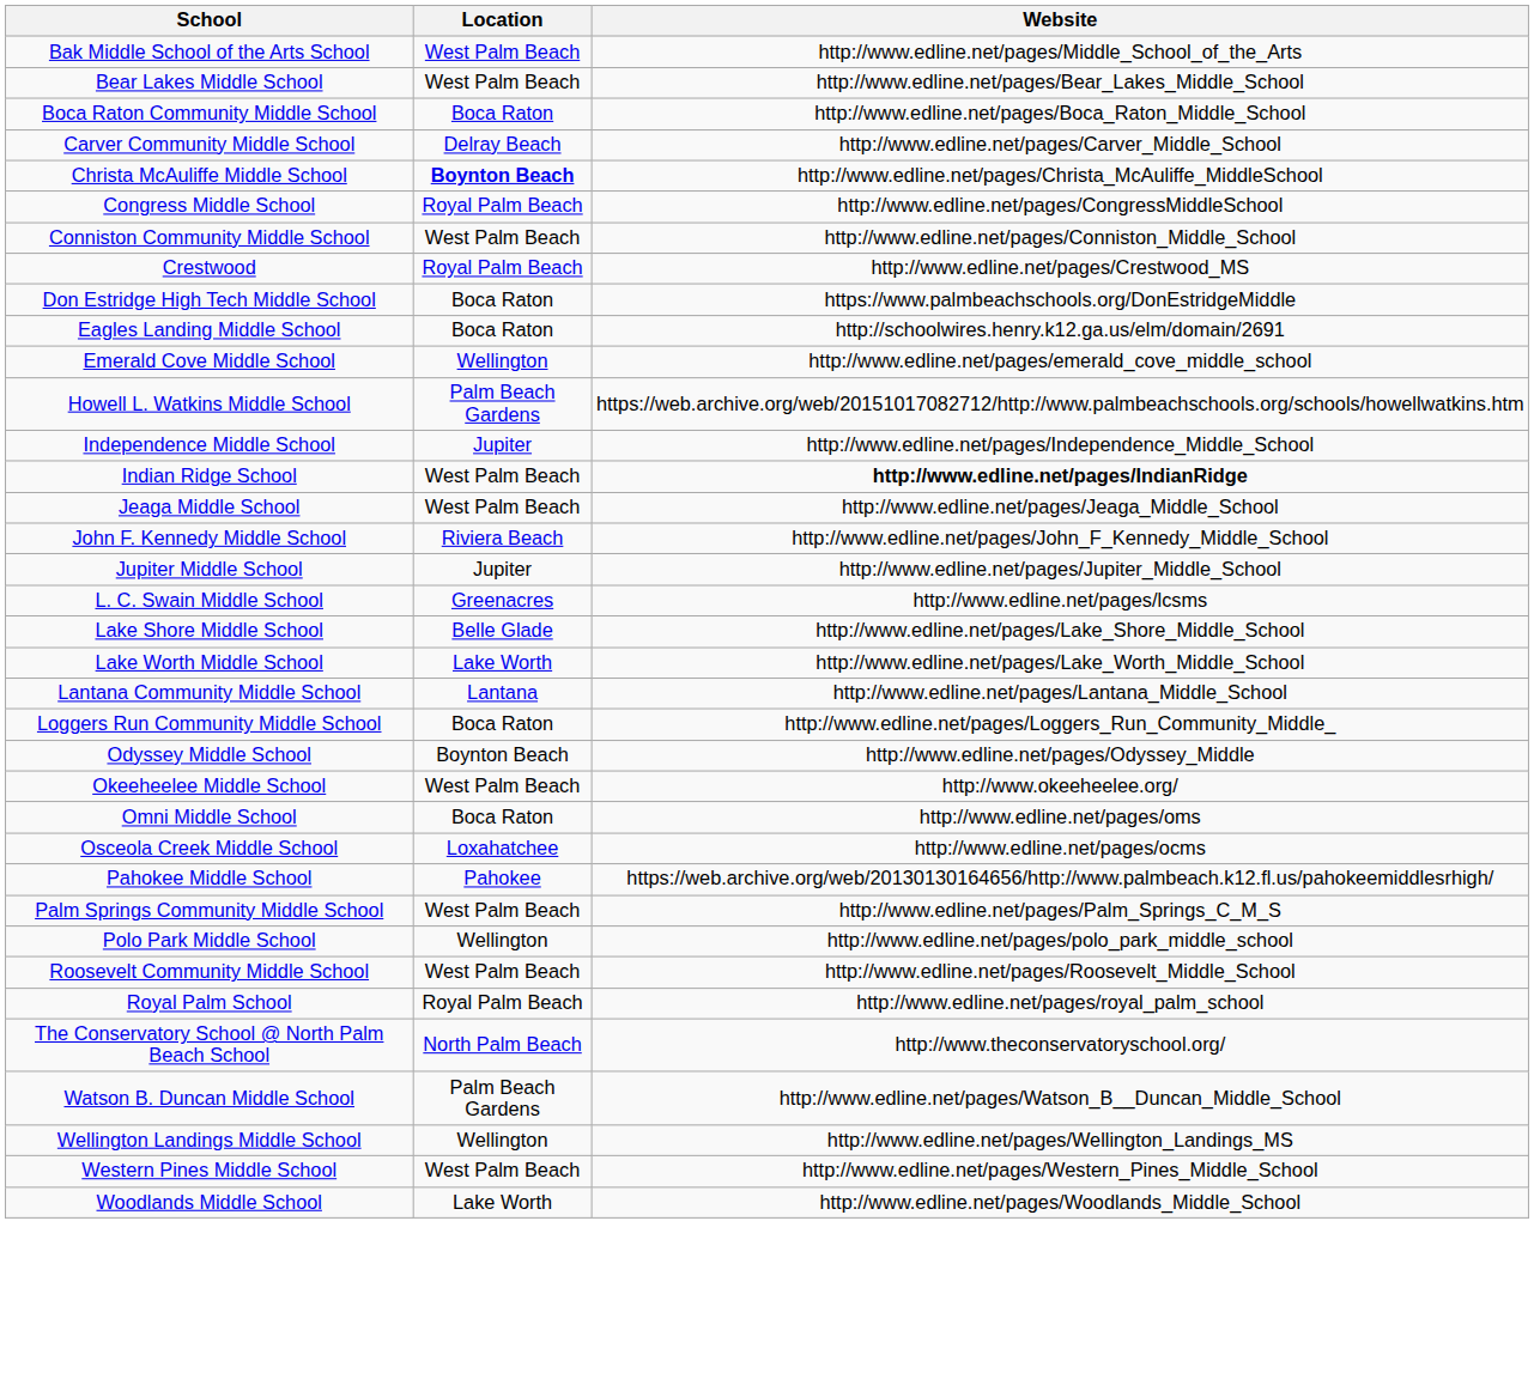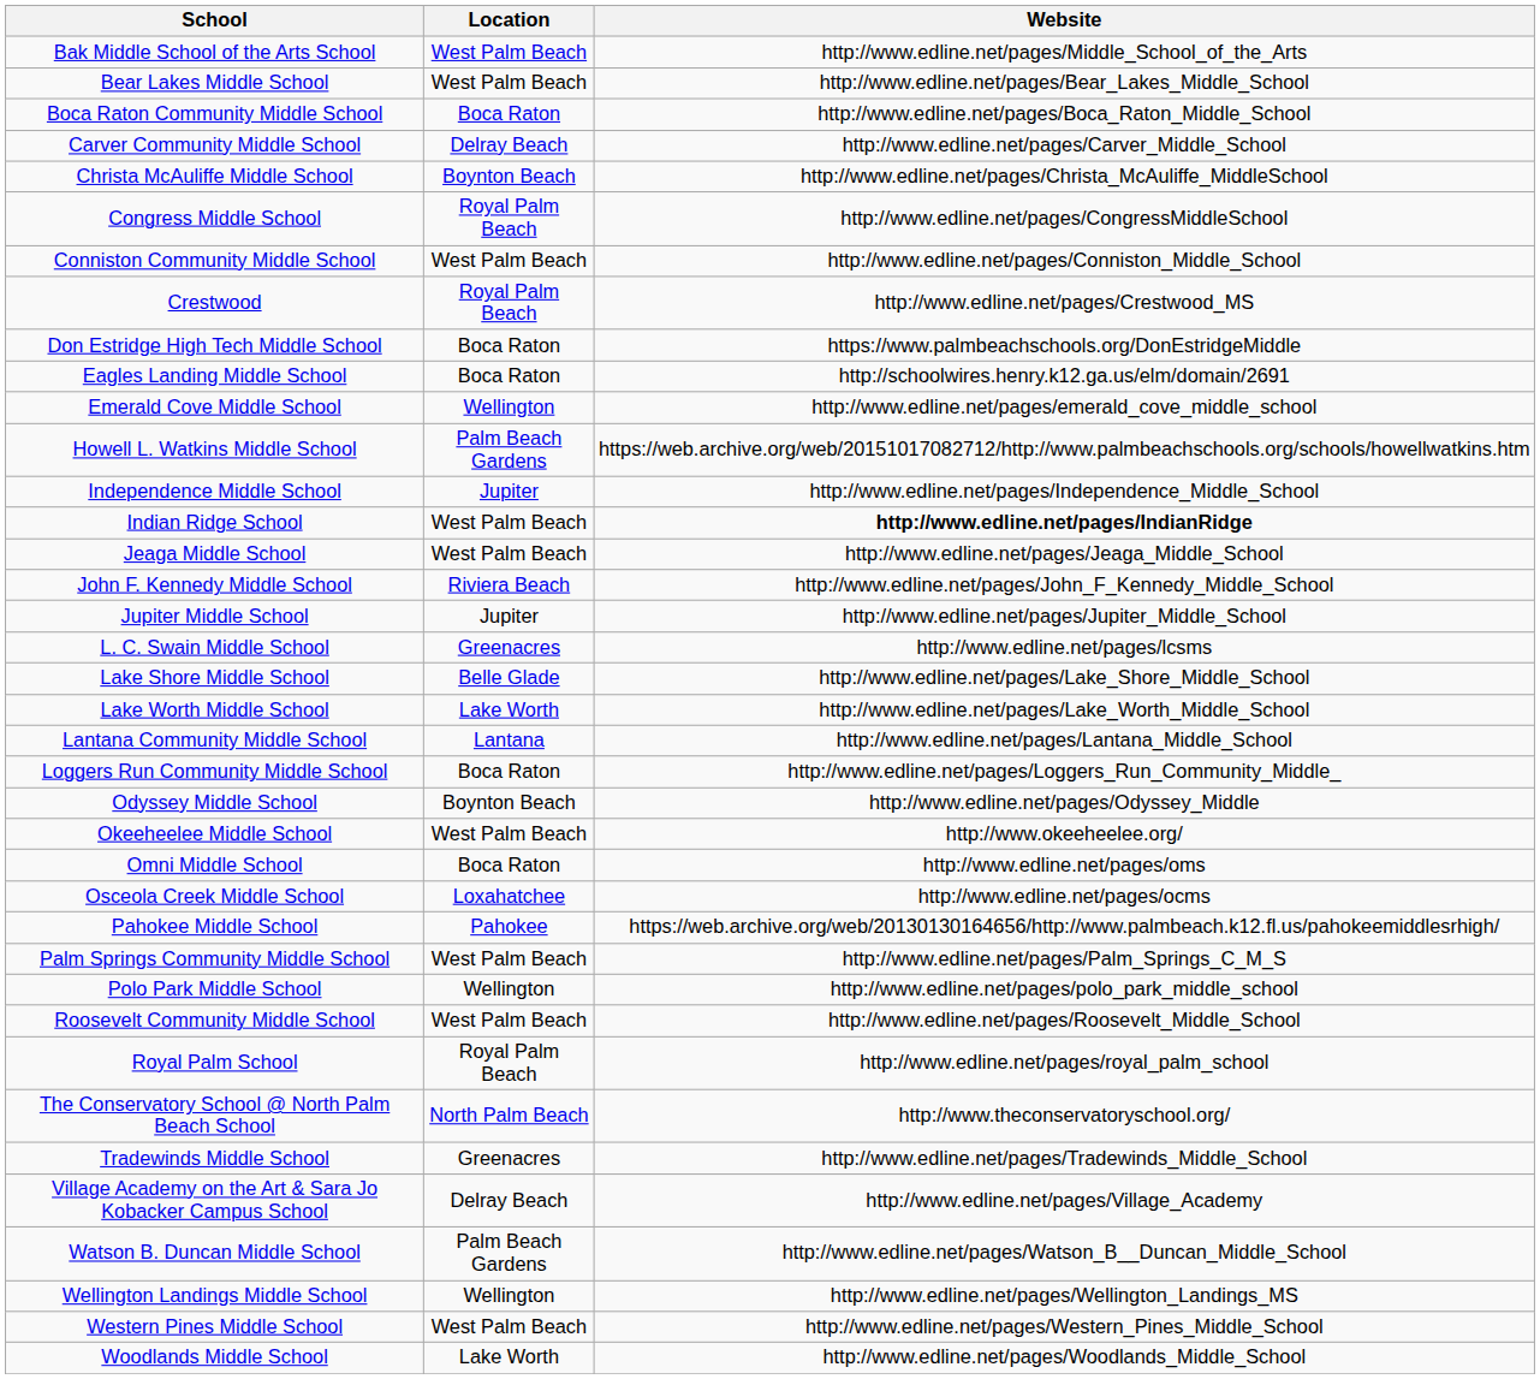Christa McAuliffe Middle School | Location: bold -> normal
+ row: Tradewinds Middle School | Greenacres | http://www.edline.net/pages/Tradewinds_Middle_School
+ row: Village Academy on the Art & Sara Jo Kobacker Campus School | Delray Beach | http://www.edline.net/pages/Village_Academy
